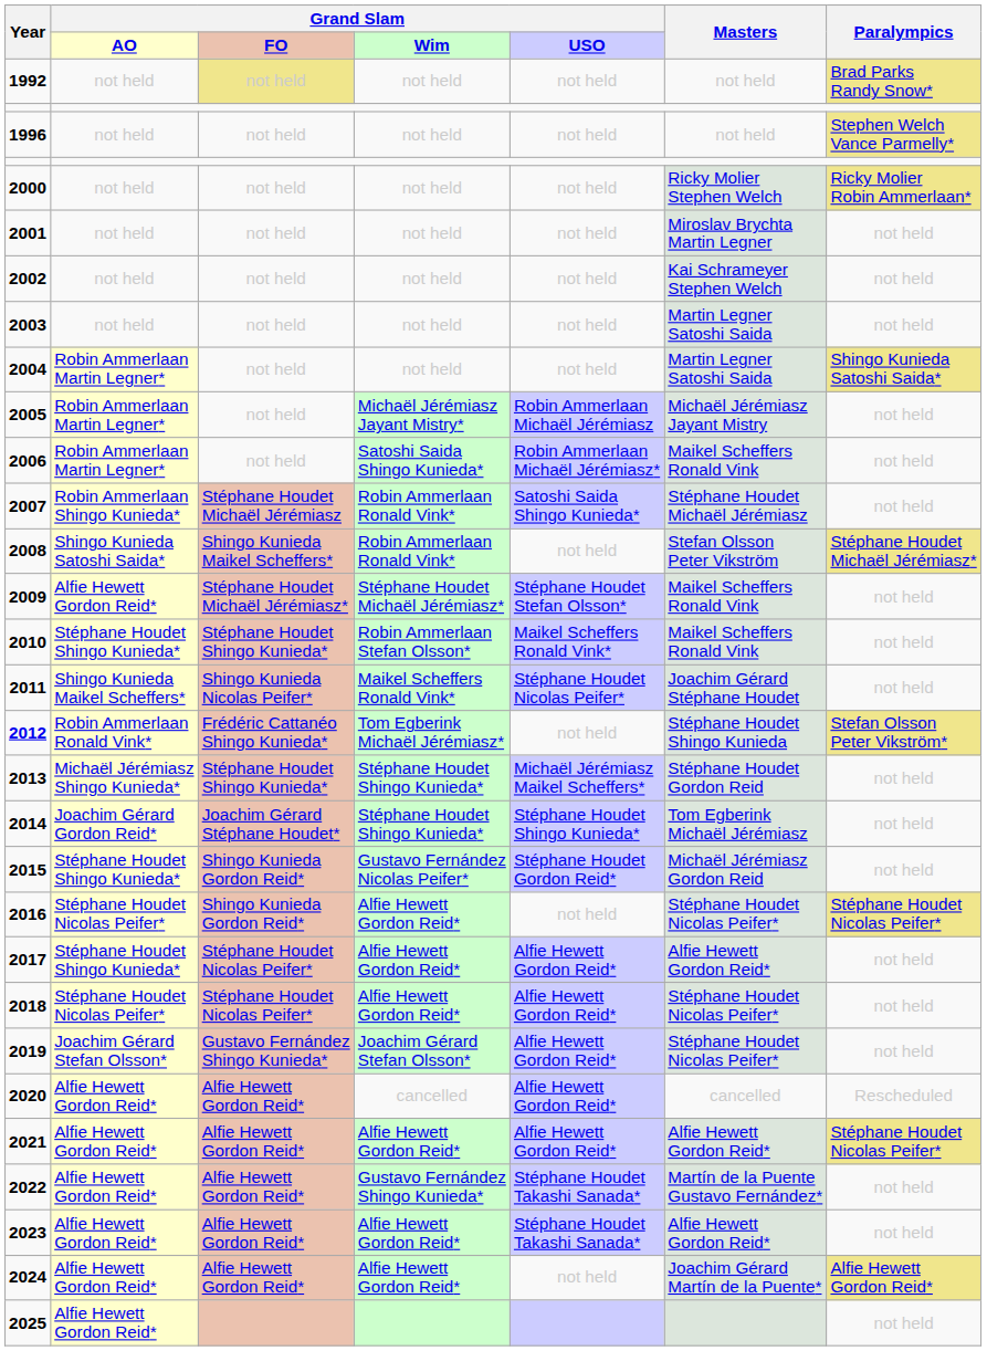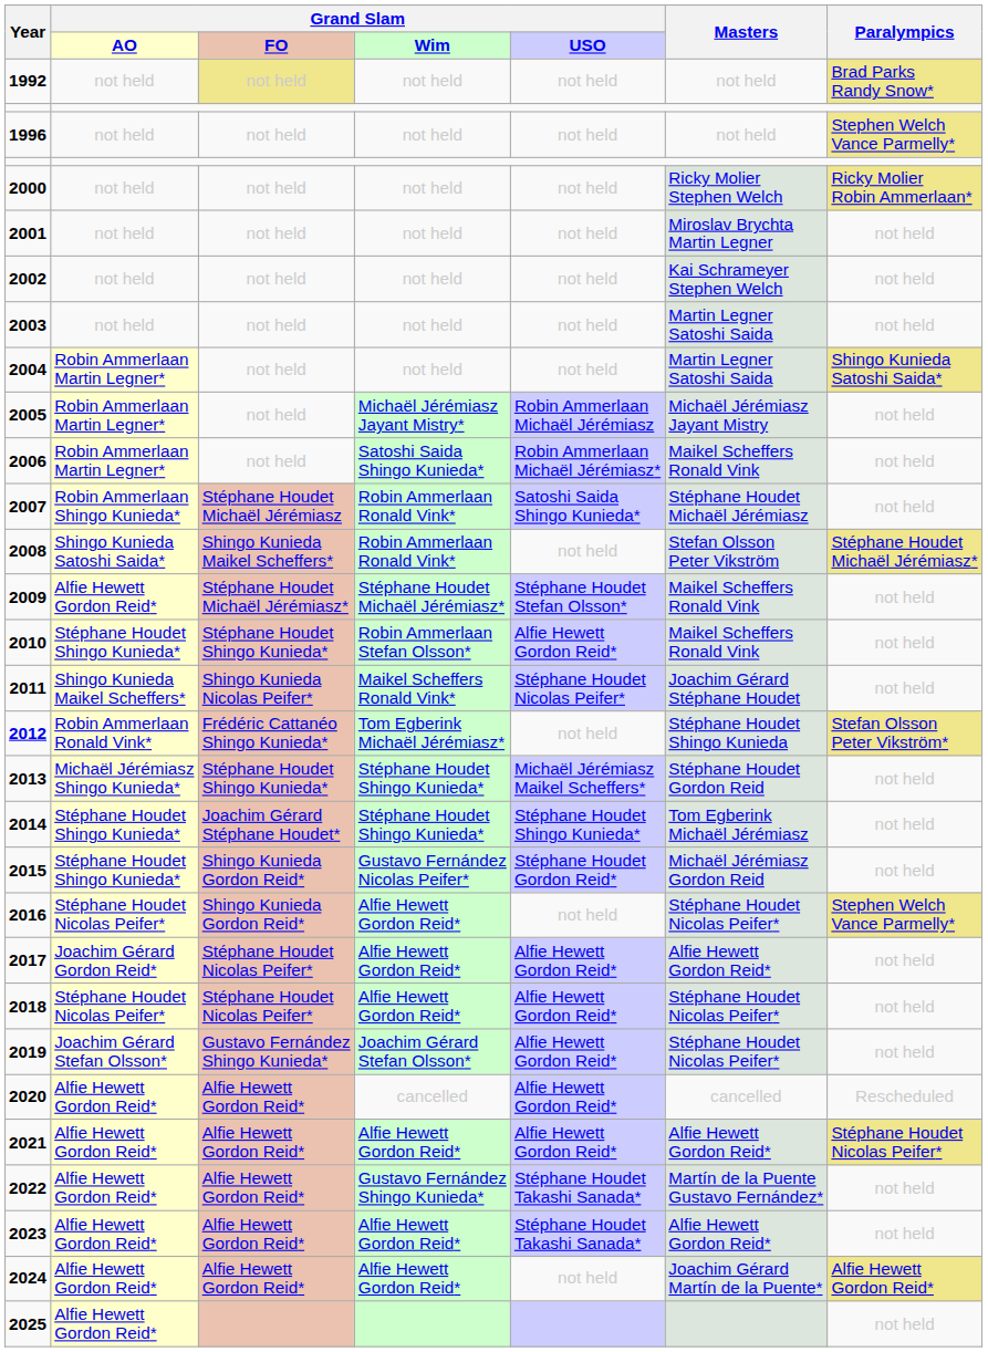2010 | Grand Slam / USO: Maikel Scheffers Ronald Vink* -> Alfie Hewett Gordon Reid*
2014 | Grand Slam / AO: Joachim Gérard Gordon Reid* -> Stéphane Houdet Shingo Kunieda*
2016 | Paralympics: Stéphane Houdet Nicolas Peifer* -> Stephen Welch Vance Parmelly*
2017 | Grand Slam / AO: Stéphane Houdet Shingo Kunieda* -> Joachim Gérard Gordon Reid*
